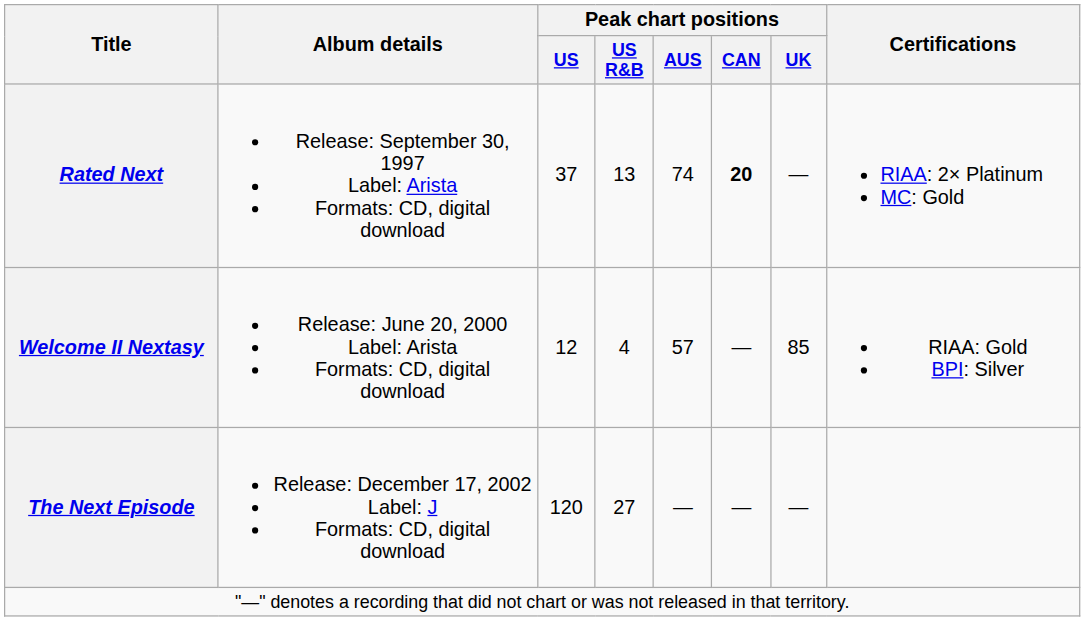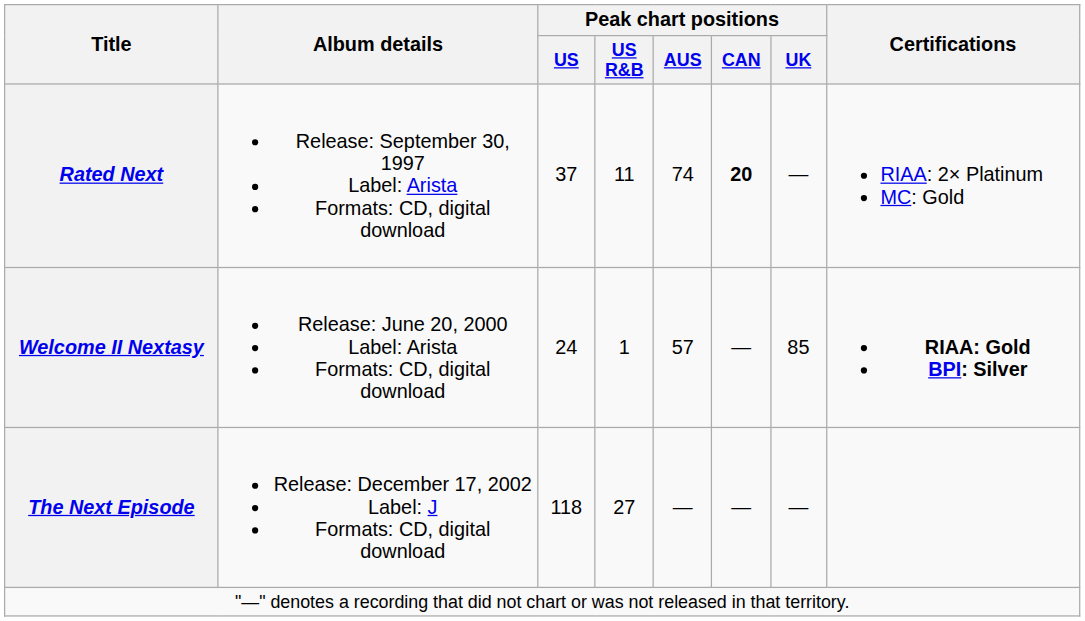Rated Next | Peak chart positions / US R&B: 13 -> 11
Welcome II Nextasy | Peak chart positions / US: 12 -> 24
Welcome II Nextasy | Peak chart positions / US R&B: 4 -> 1
Welcome II Nextasy | Certifications: normal -> bold
The Next Episode | Peak chart positions / US: 120 -> 118
